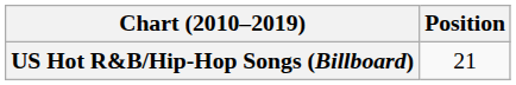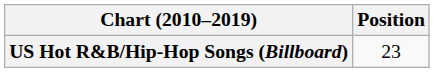US Hot R&B/Hip-Hop Songs (Billboard) | Position: 21 -> 23
